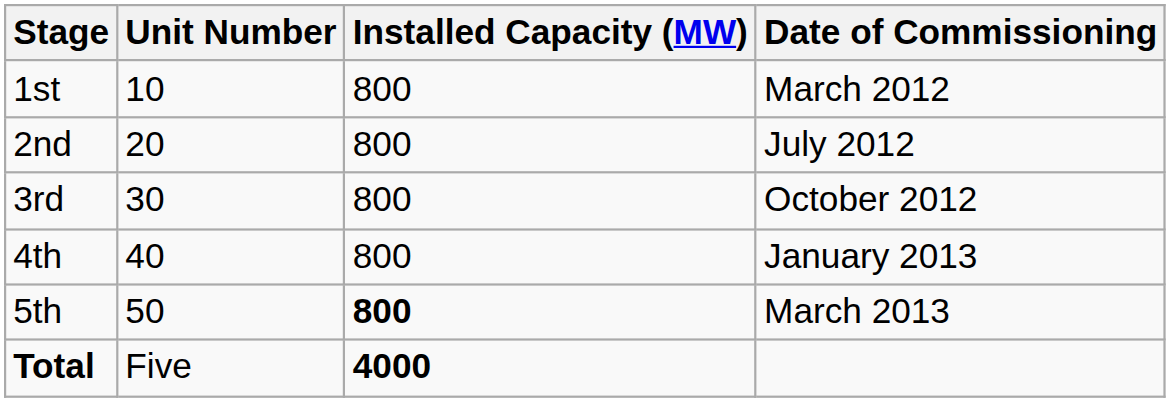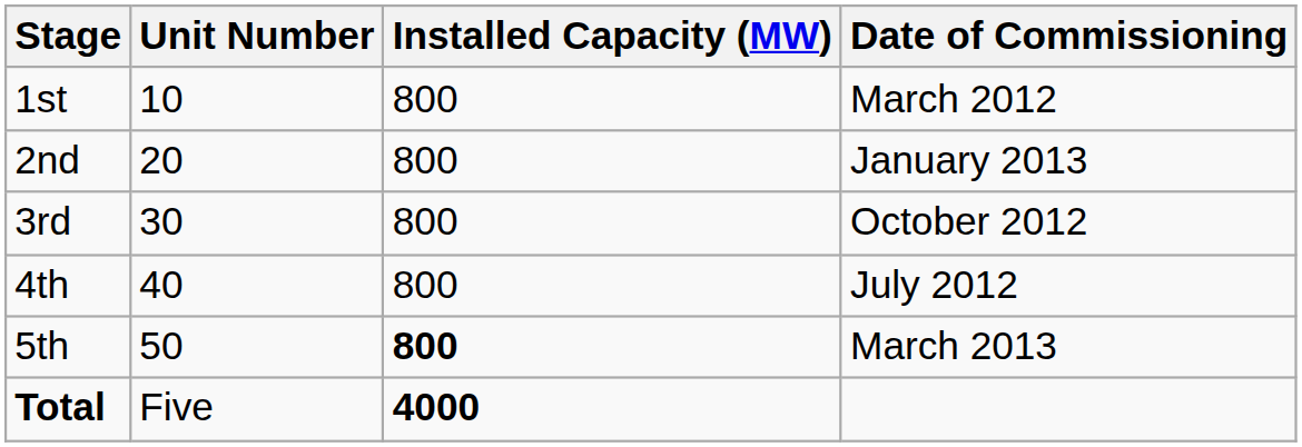2nd | Date of Commissioning: July 2012 -> January 2013
4th | Date of Commissioning: January 2013 -> July 2012
